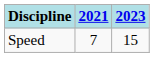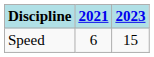Speed | 2021: 7 -> 6
